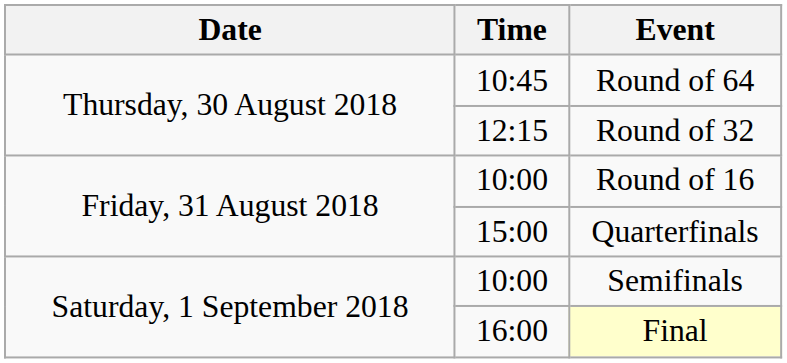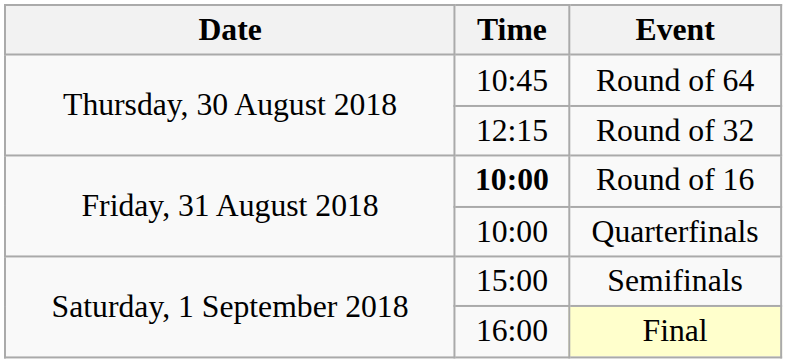Round of 16 | Time: normal -> bold
Quarterfinals | Time: 15:00 -> 10:00
Semifinals | Time: 10:00 -> 15:00
